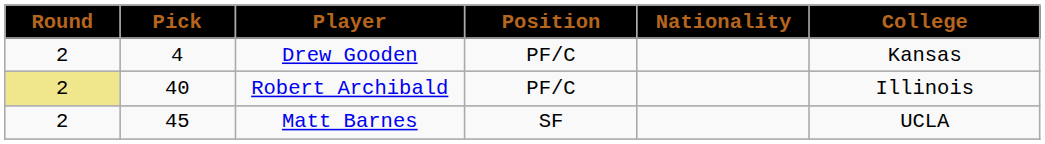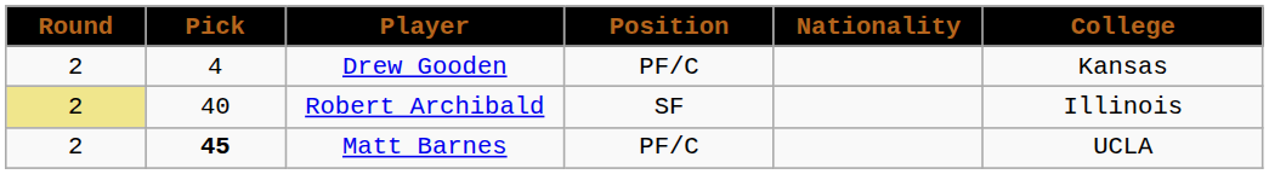Robert Archibald | Position: PF/C -> SF
Matt Barnes | Pick: normal -> bold
Matt Barnes | Position: SF -> PF/C
